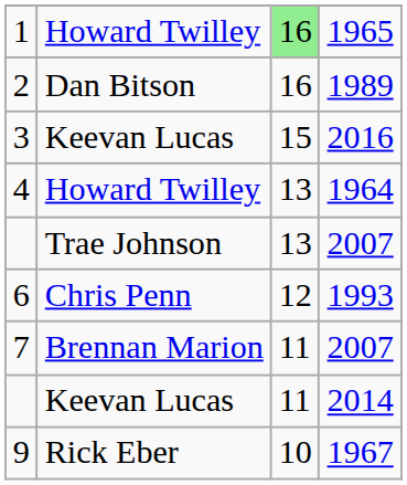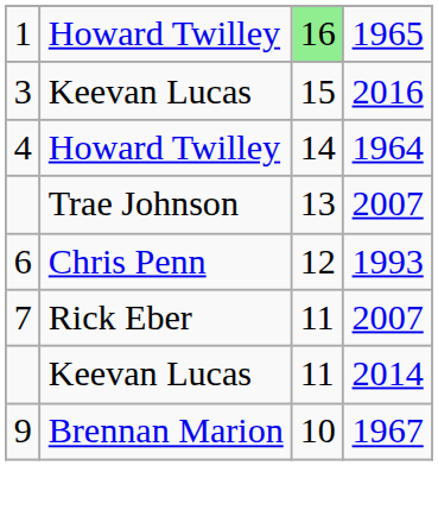- row: 2 | Dan Bitson | 16 | 1989
4 | column 3: 13 -> 14
7 | column 2: Brennan Marion -> Rick Eber
9 | column 2: Rick Eber -> Brennan Marion
